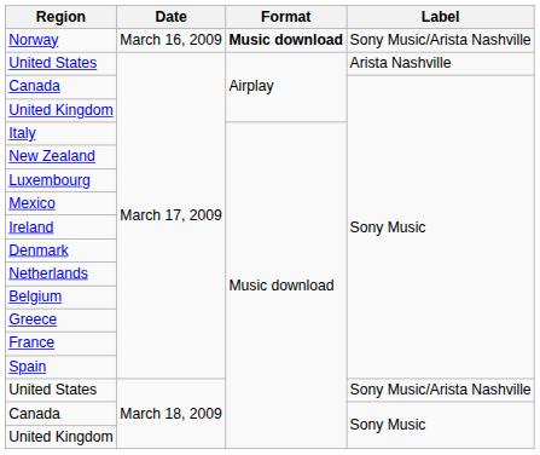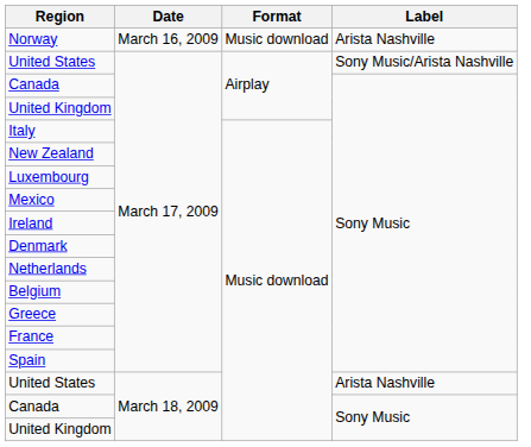Norway | Format: bold -> normal
Norway | Label: Sony Music/Arista Nashville -> Arista Nashville
United States / March 17, 2009 | Label: Arista Nashville -> Sony Music/Arista Nashville
United States / March 18, 2009 | Label: Sony Music/Arista Nashville -> Arista Nashville
